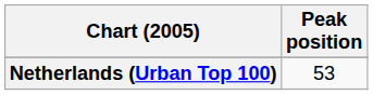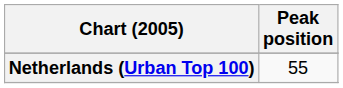Netherlands (Urban Top 100) | Peak position: 53 -> 55
